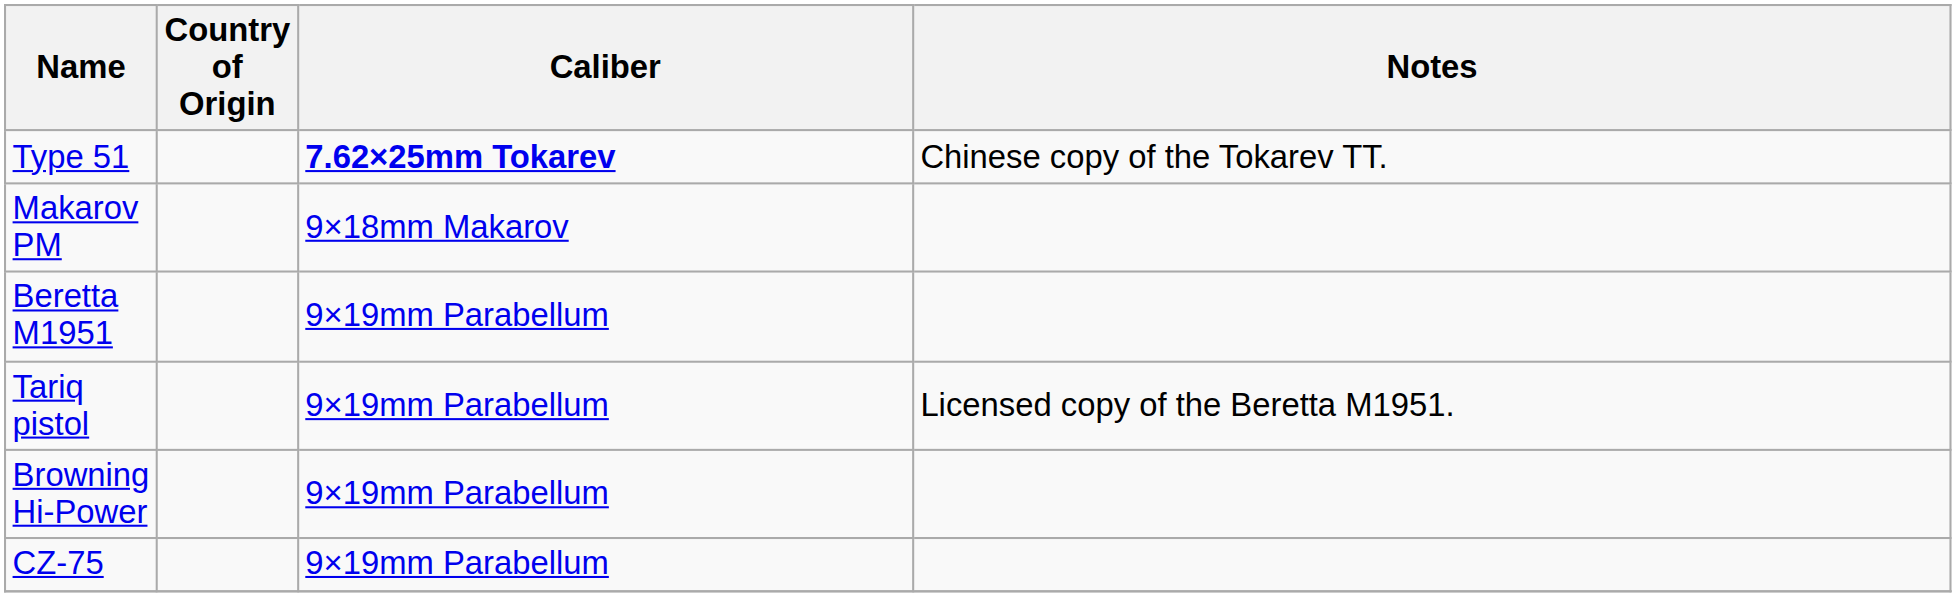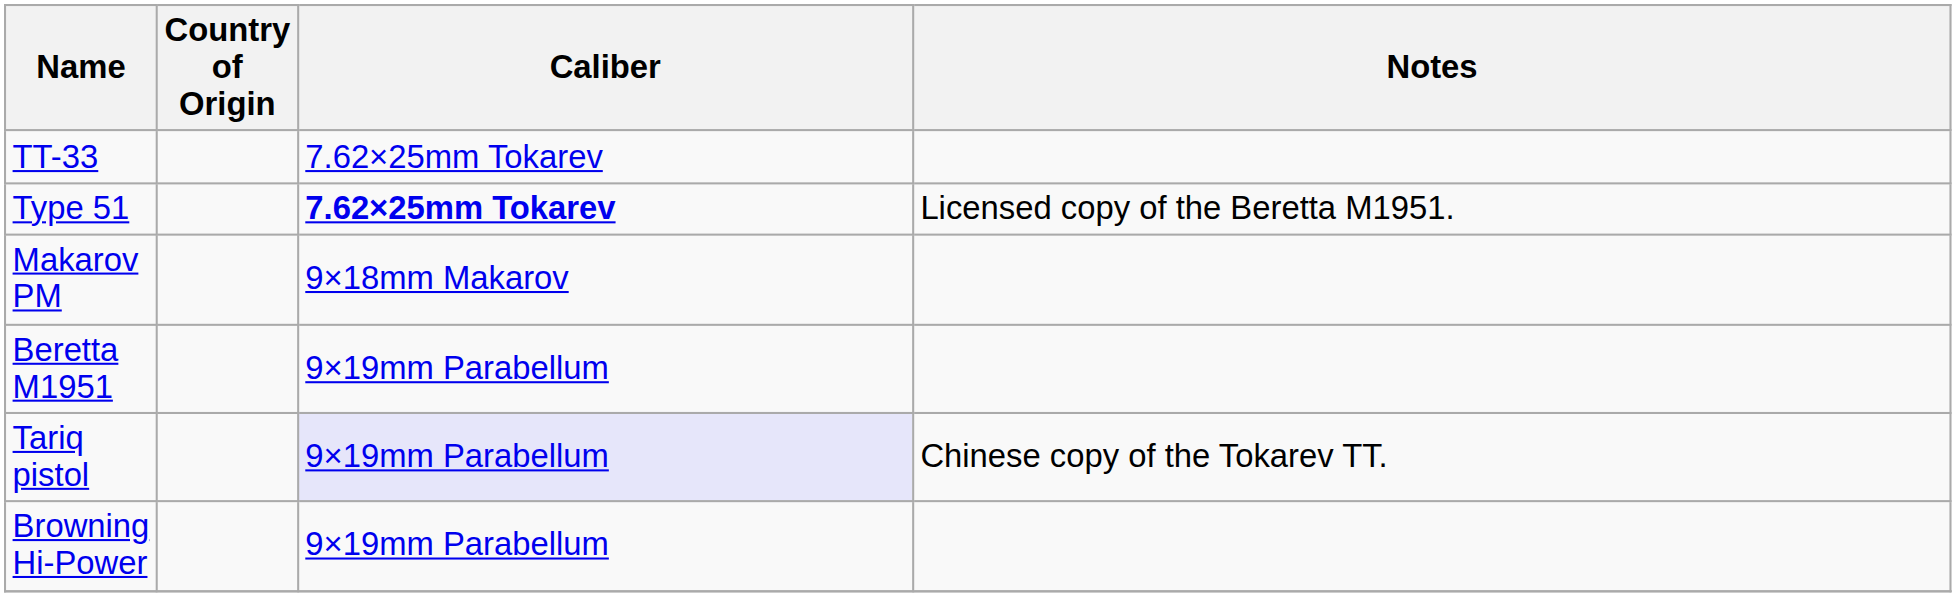+ row: TT-33 | 7.62×25mm Tokarev
Type 51 | Notes: Chinese copy of the Tokarev TT. -> Licensed copy of the Beretta M1951.
Tariq pistol | Caliber: no background -> lavender background
Tariq pistol | Notes: Licensed copy of the Beretta M1951. -> Chinese copy of the Tokarev TT.
- row: CZ-75 | 9×19mm Parabellum
